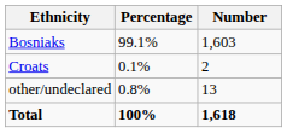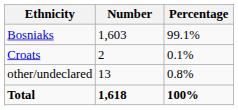columns swapped: Number <-> Percentage
